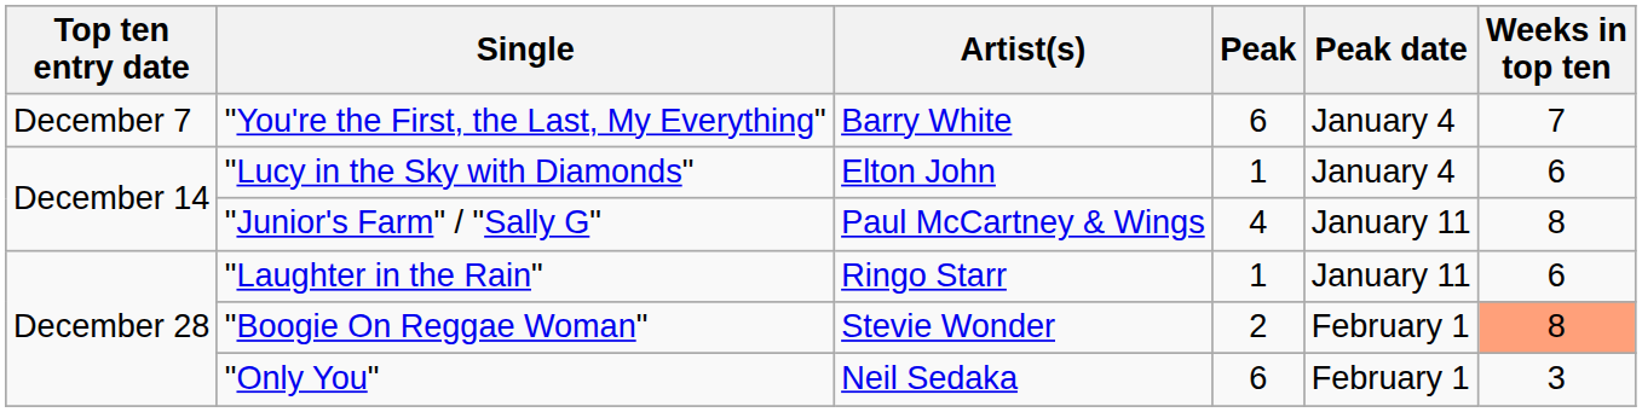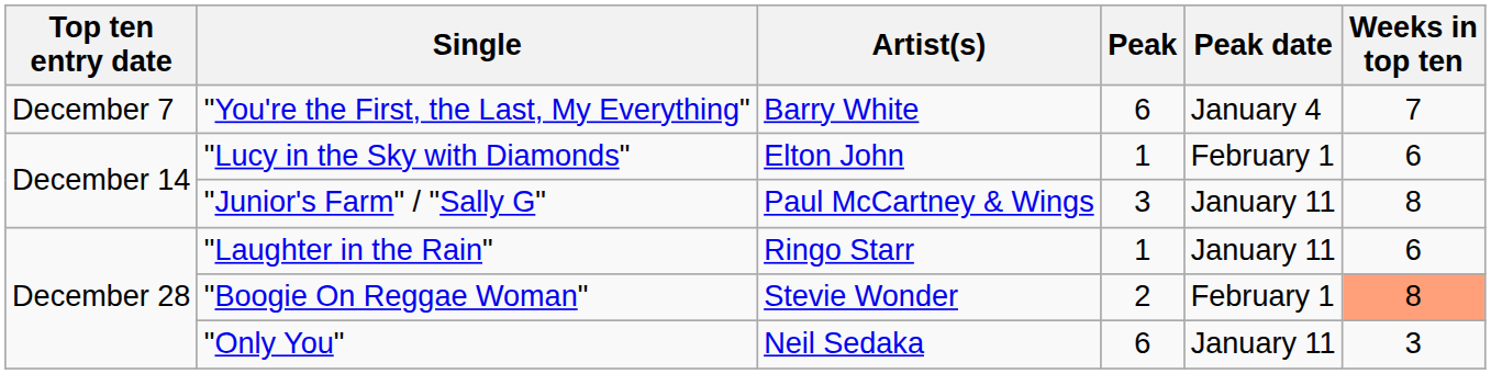"Lucy in the Sky with Diamonds" | Peak date: January 4 -> February 1
"Junior's Farm" / "Sally G" | Peak: 4 -> 3
"Only You" | Peak date: February 1 -> January 11
